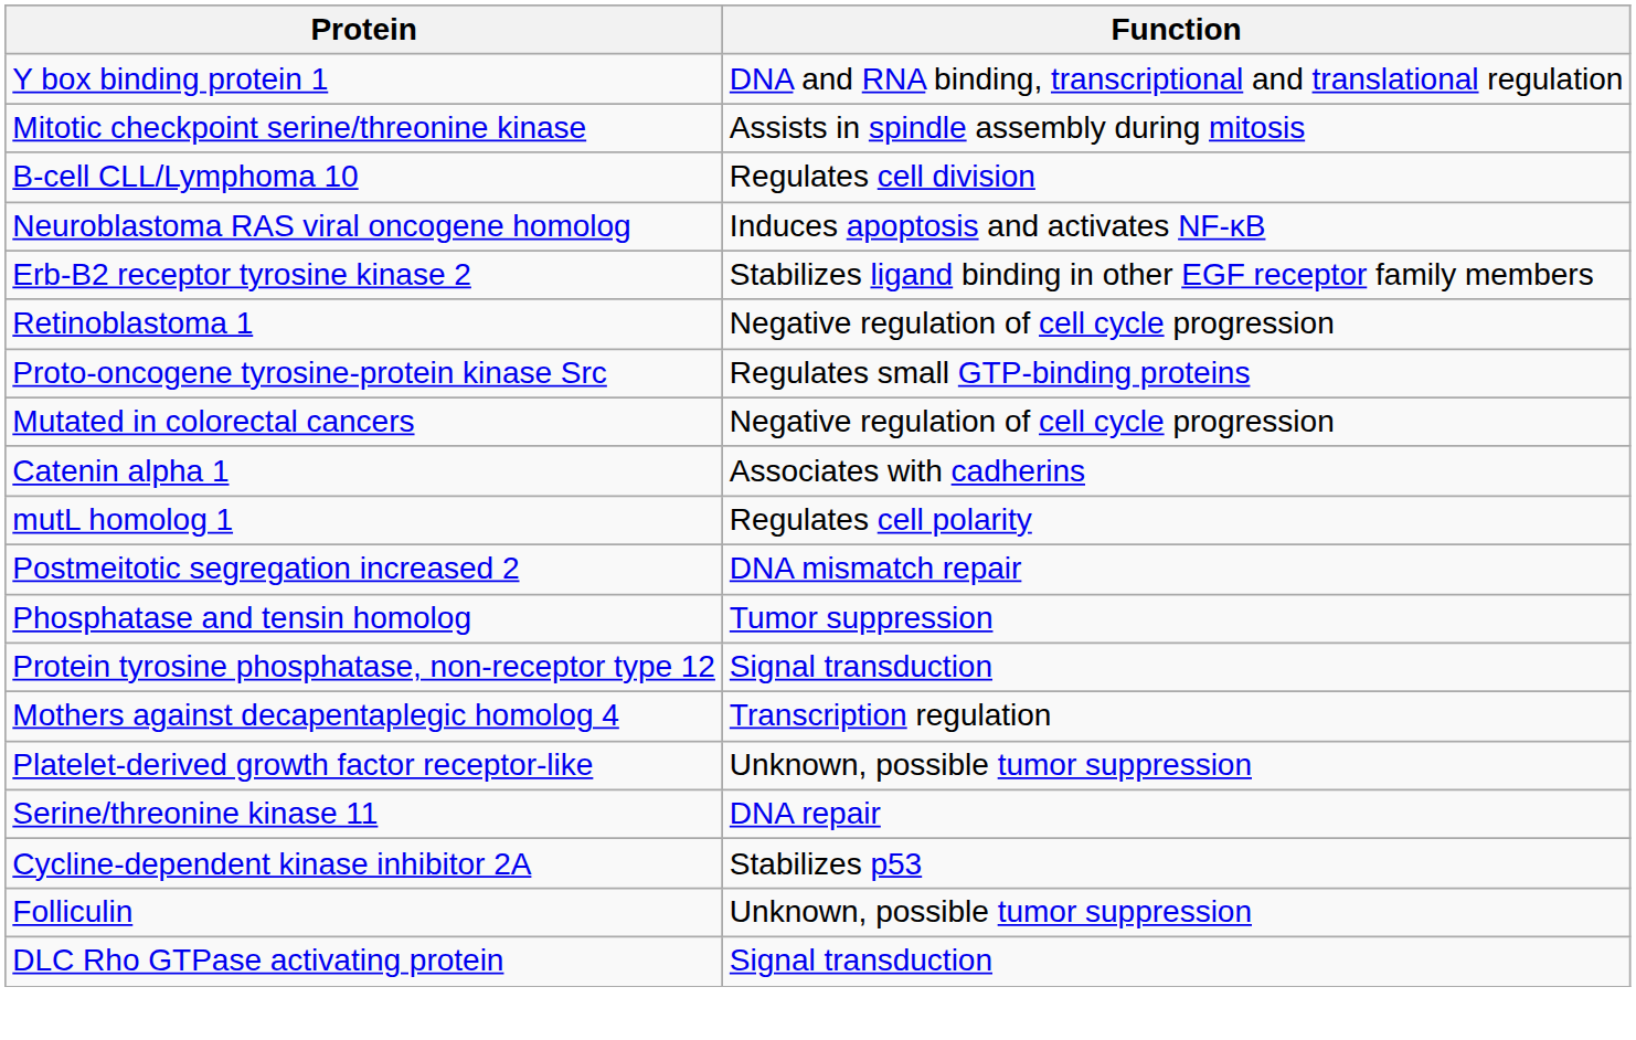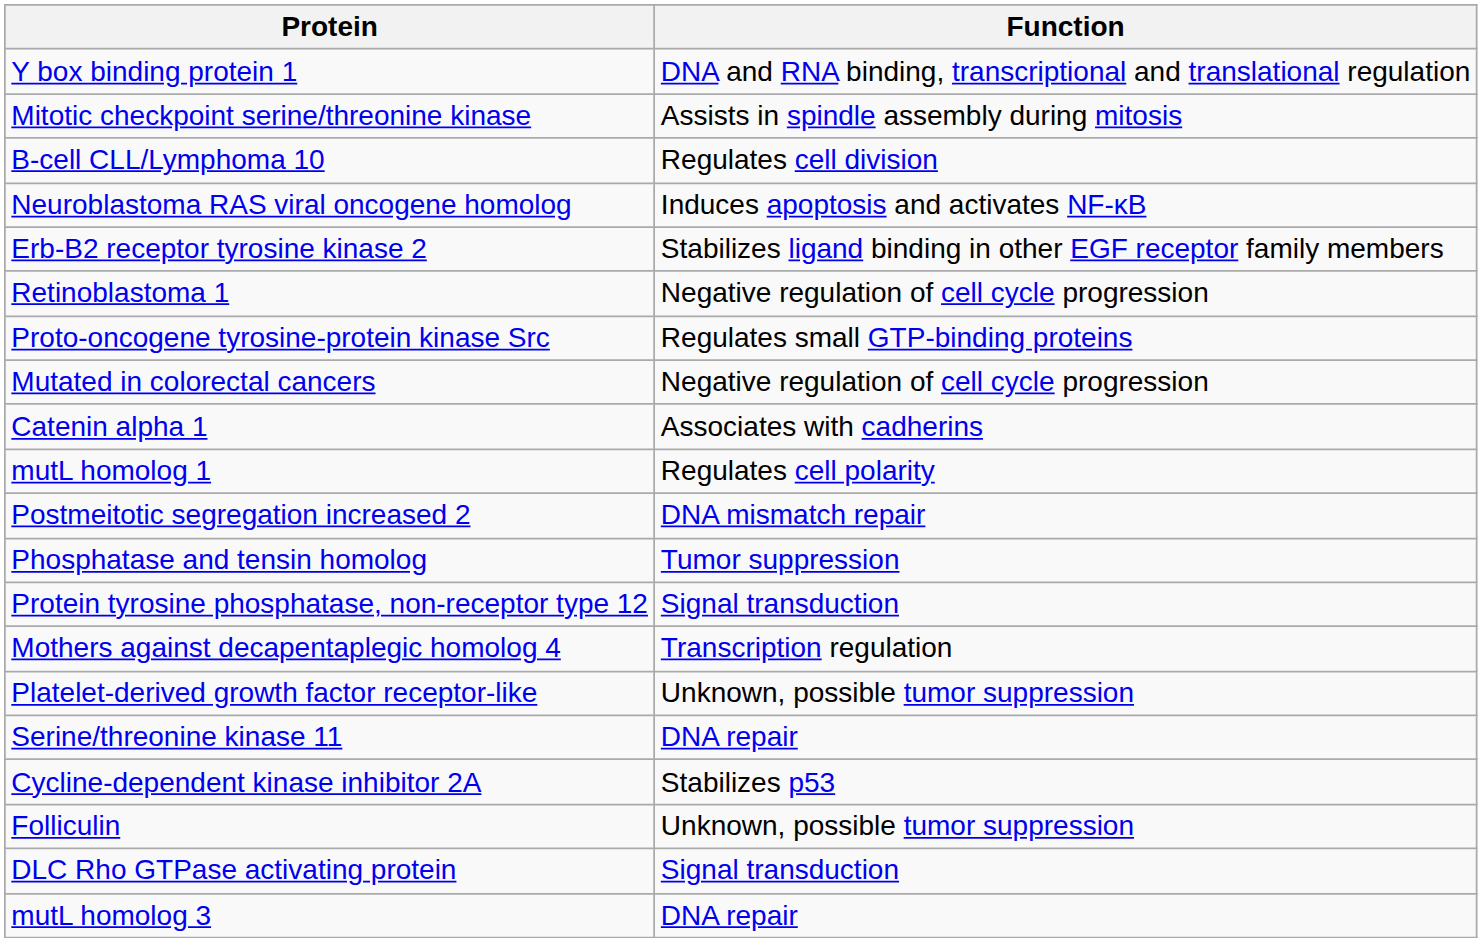+ row: mutL homolog 3 | DNA repair
